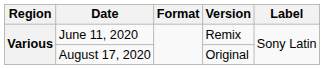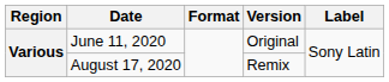June 11, 2020 | Version: Remix -> Original
August 17, 2020 | Version: Original -> Remix
